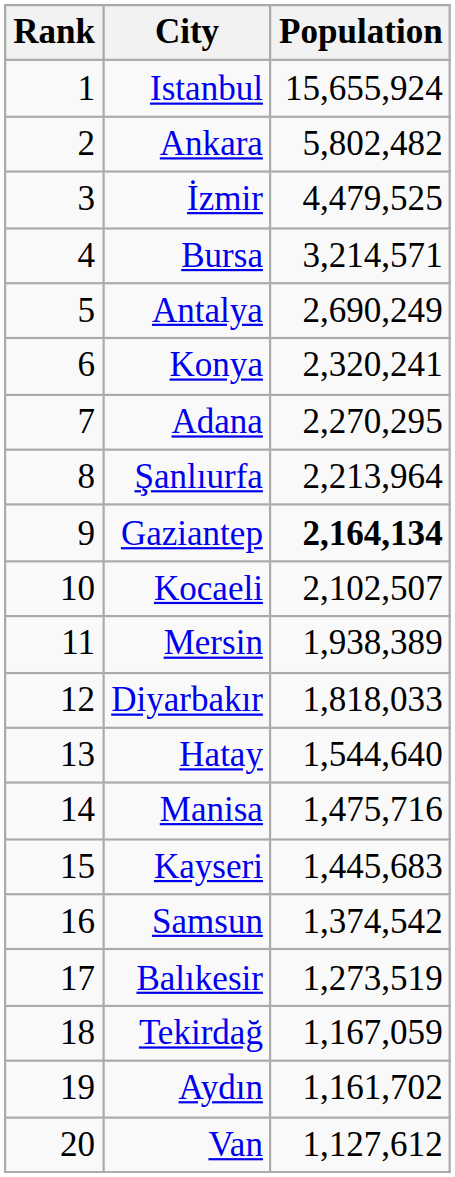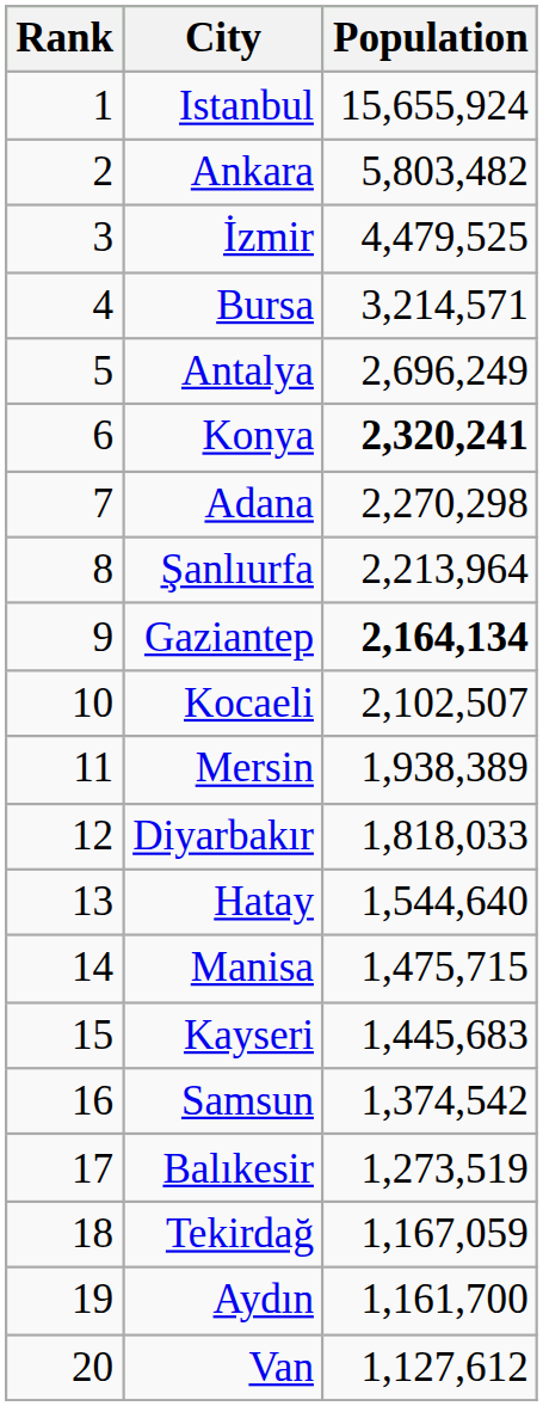Ankara | Population: 5,802,482 -> 5,803,482
Antalya | Population: 2,690,249 -> 2,696,249
Konya | Population: normal -> bold
Adana | Population: 2,270,295 -> 2,270,298
Manisa | Population: 1,475,716 -> 1,475,715
Aydın | Population: 1,161,702 -> 1,161,700
